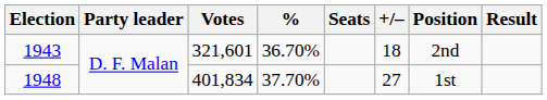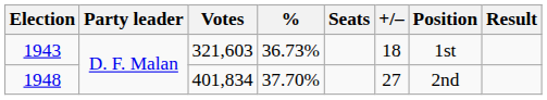1943 | Votes: 321,601 -> 321,603
1943 | %: 36.70% -> 36.73%
1943 | Position: 2nd -> 1st
1948 | Position: 1st -> 2nd
